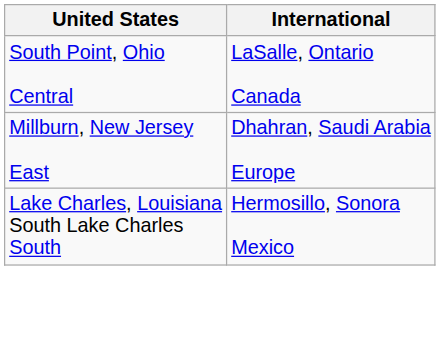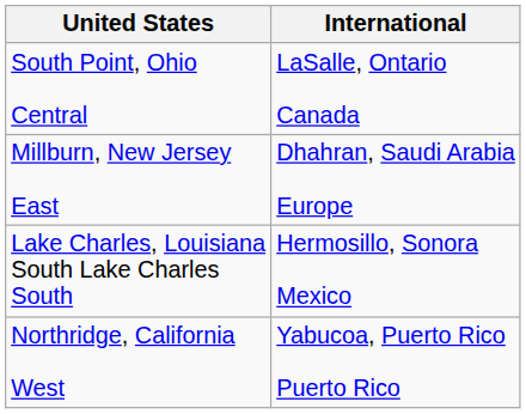+ row: Northridge, California West | Yabucoa, Puerto Rico Puerto Rico
